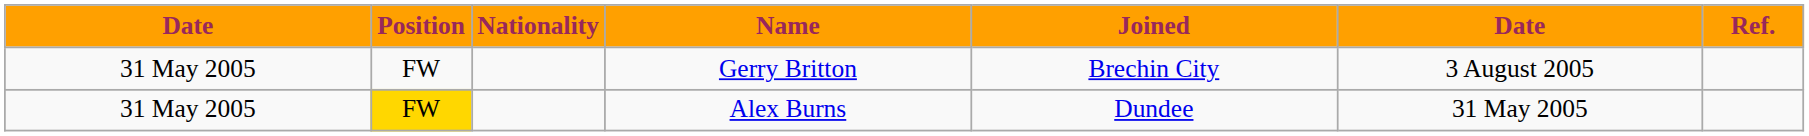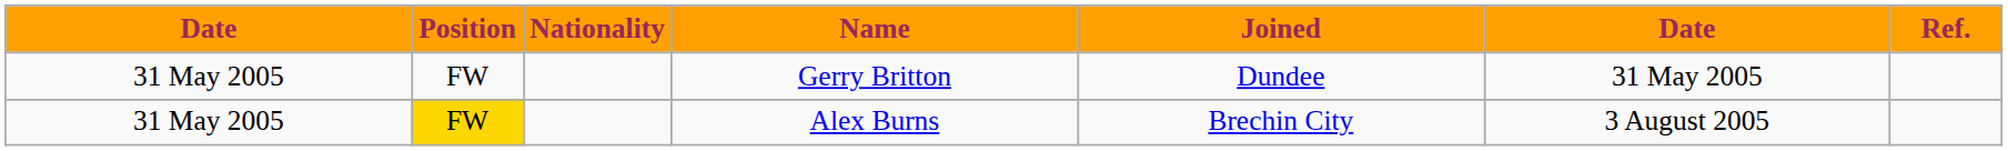Gerry Britton | Joined: Brechin City -> Dundee
Gerry Britton | column 6: 3 August 2005 -> 31 May 2005
Alex Burns | Joined: Dundee -> Brechin City
Alex Burns | column 6: 31 May 2005 -> 3 August 2005
